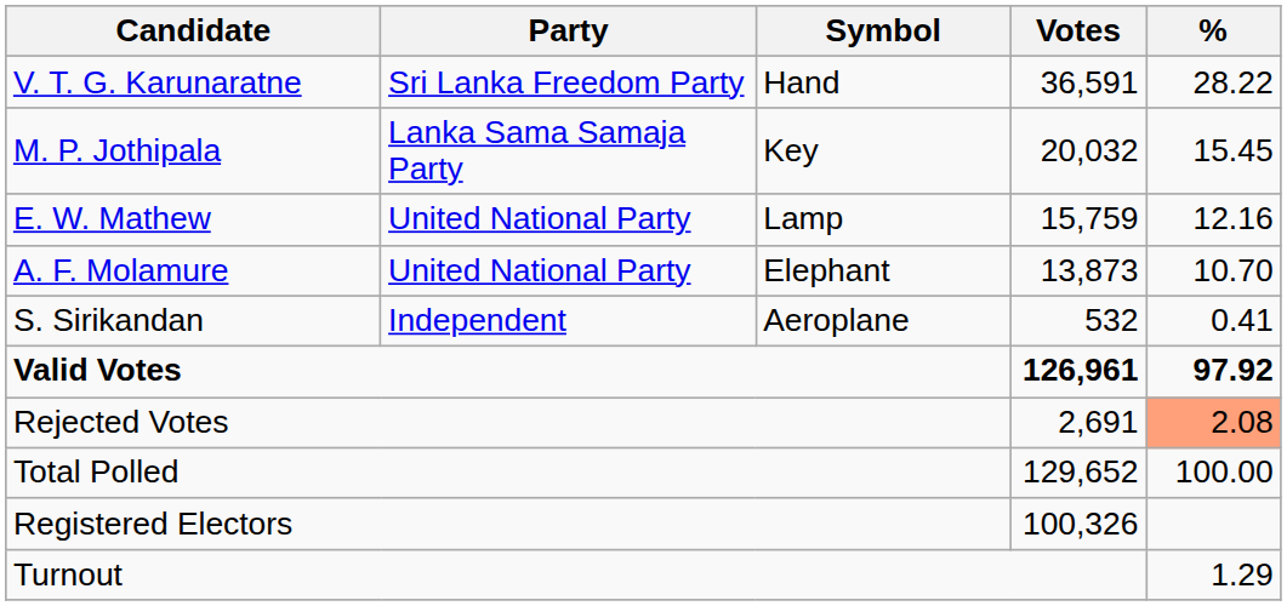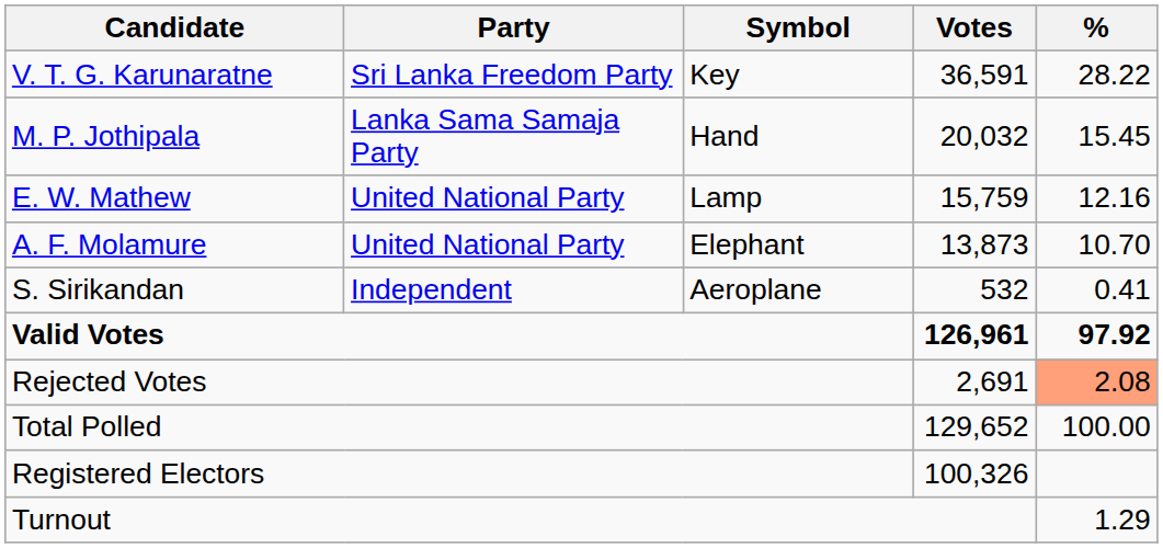V. T. G. Karunaratne | Symbol: Hand -> Key
M. P. Jothipala | Symbol: Key -> Hand
